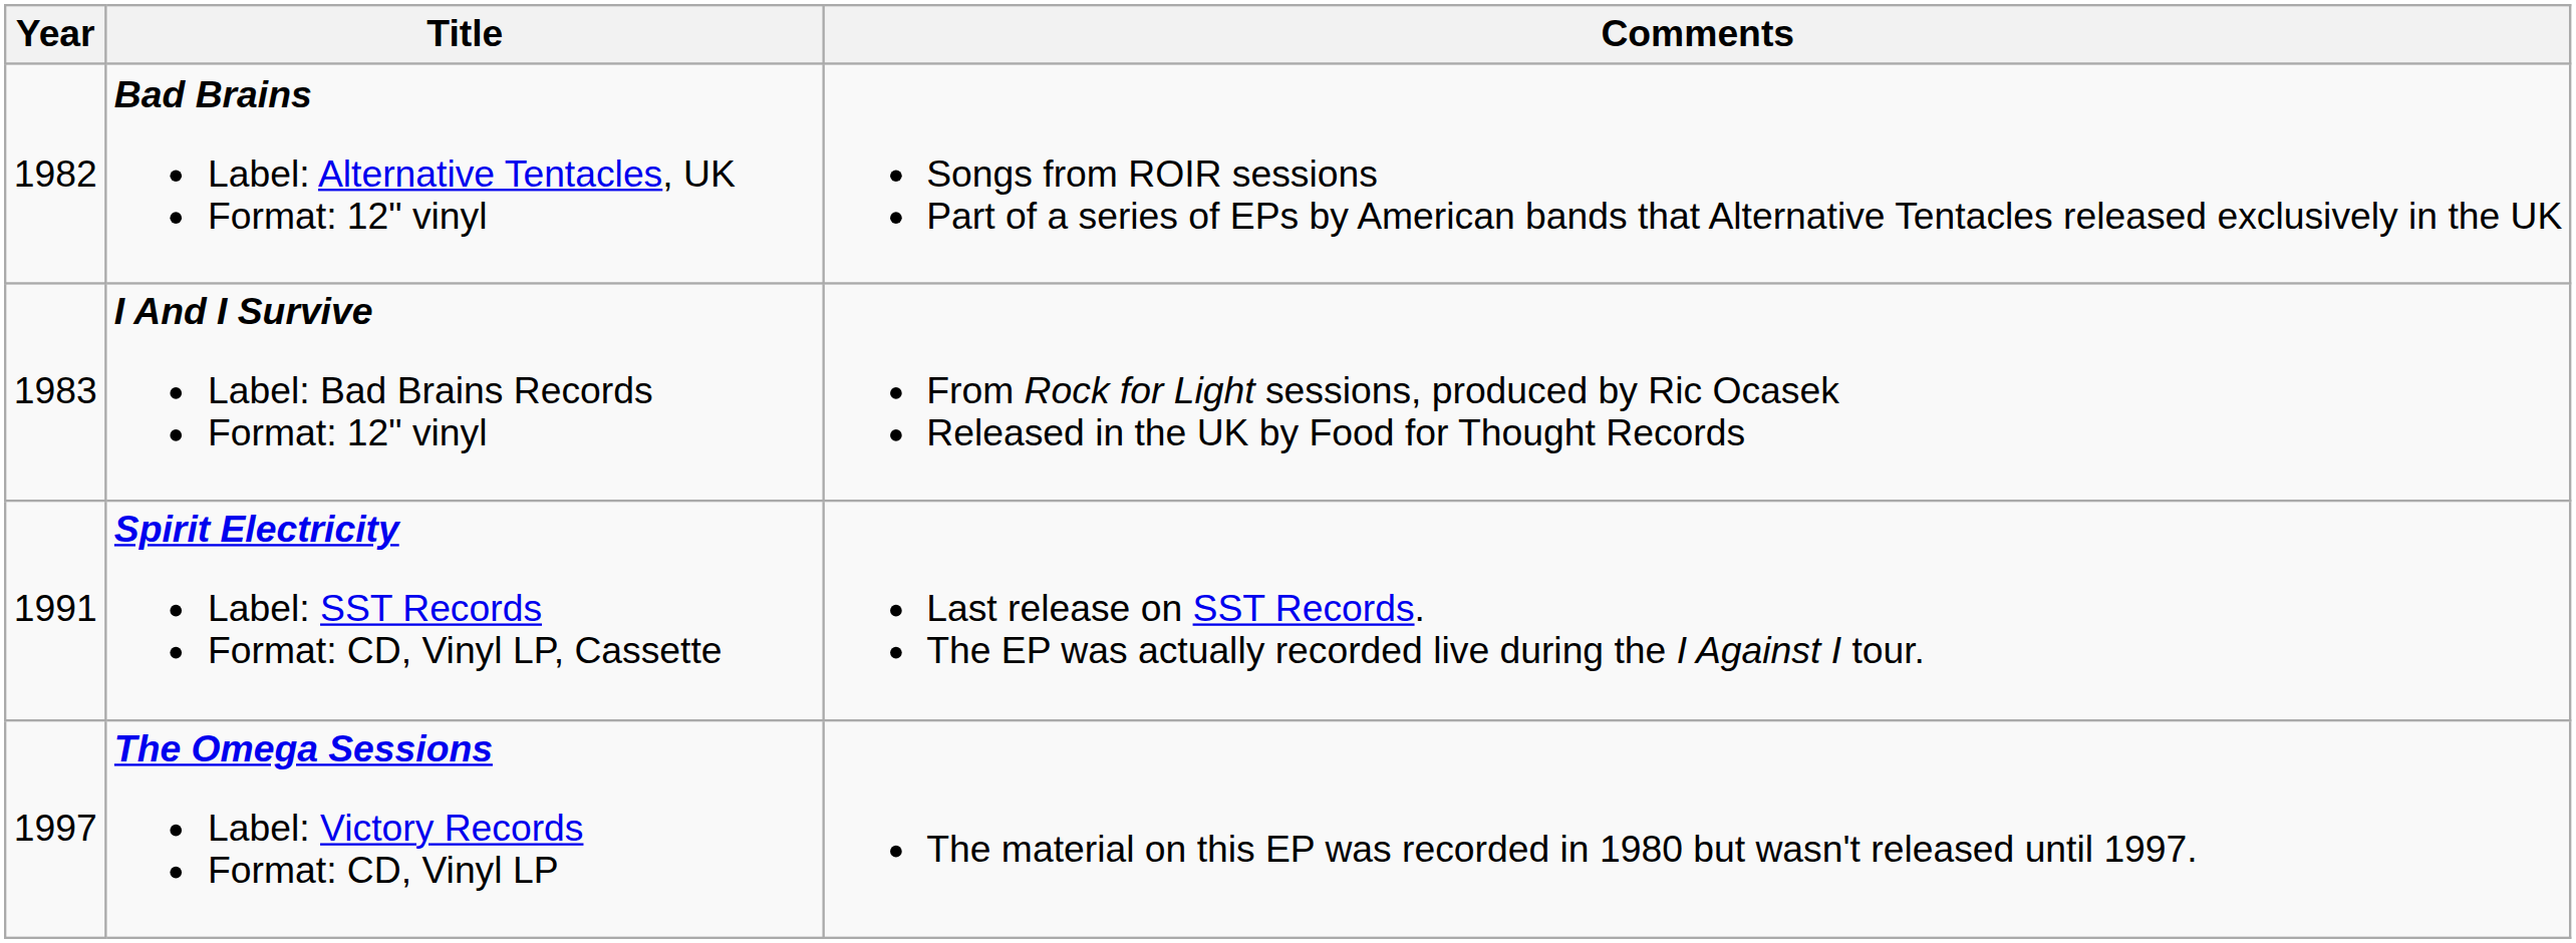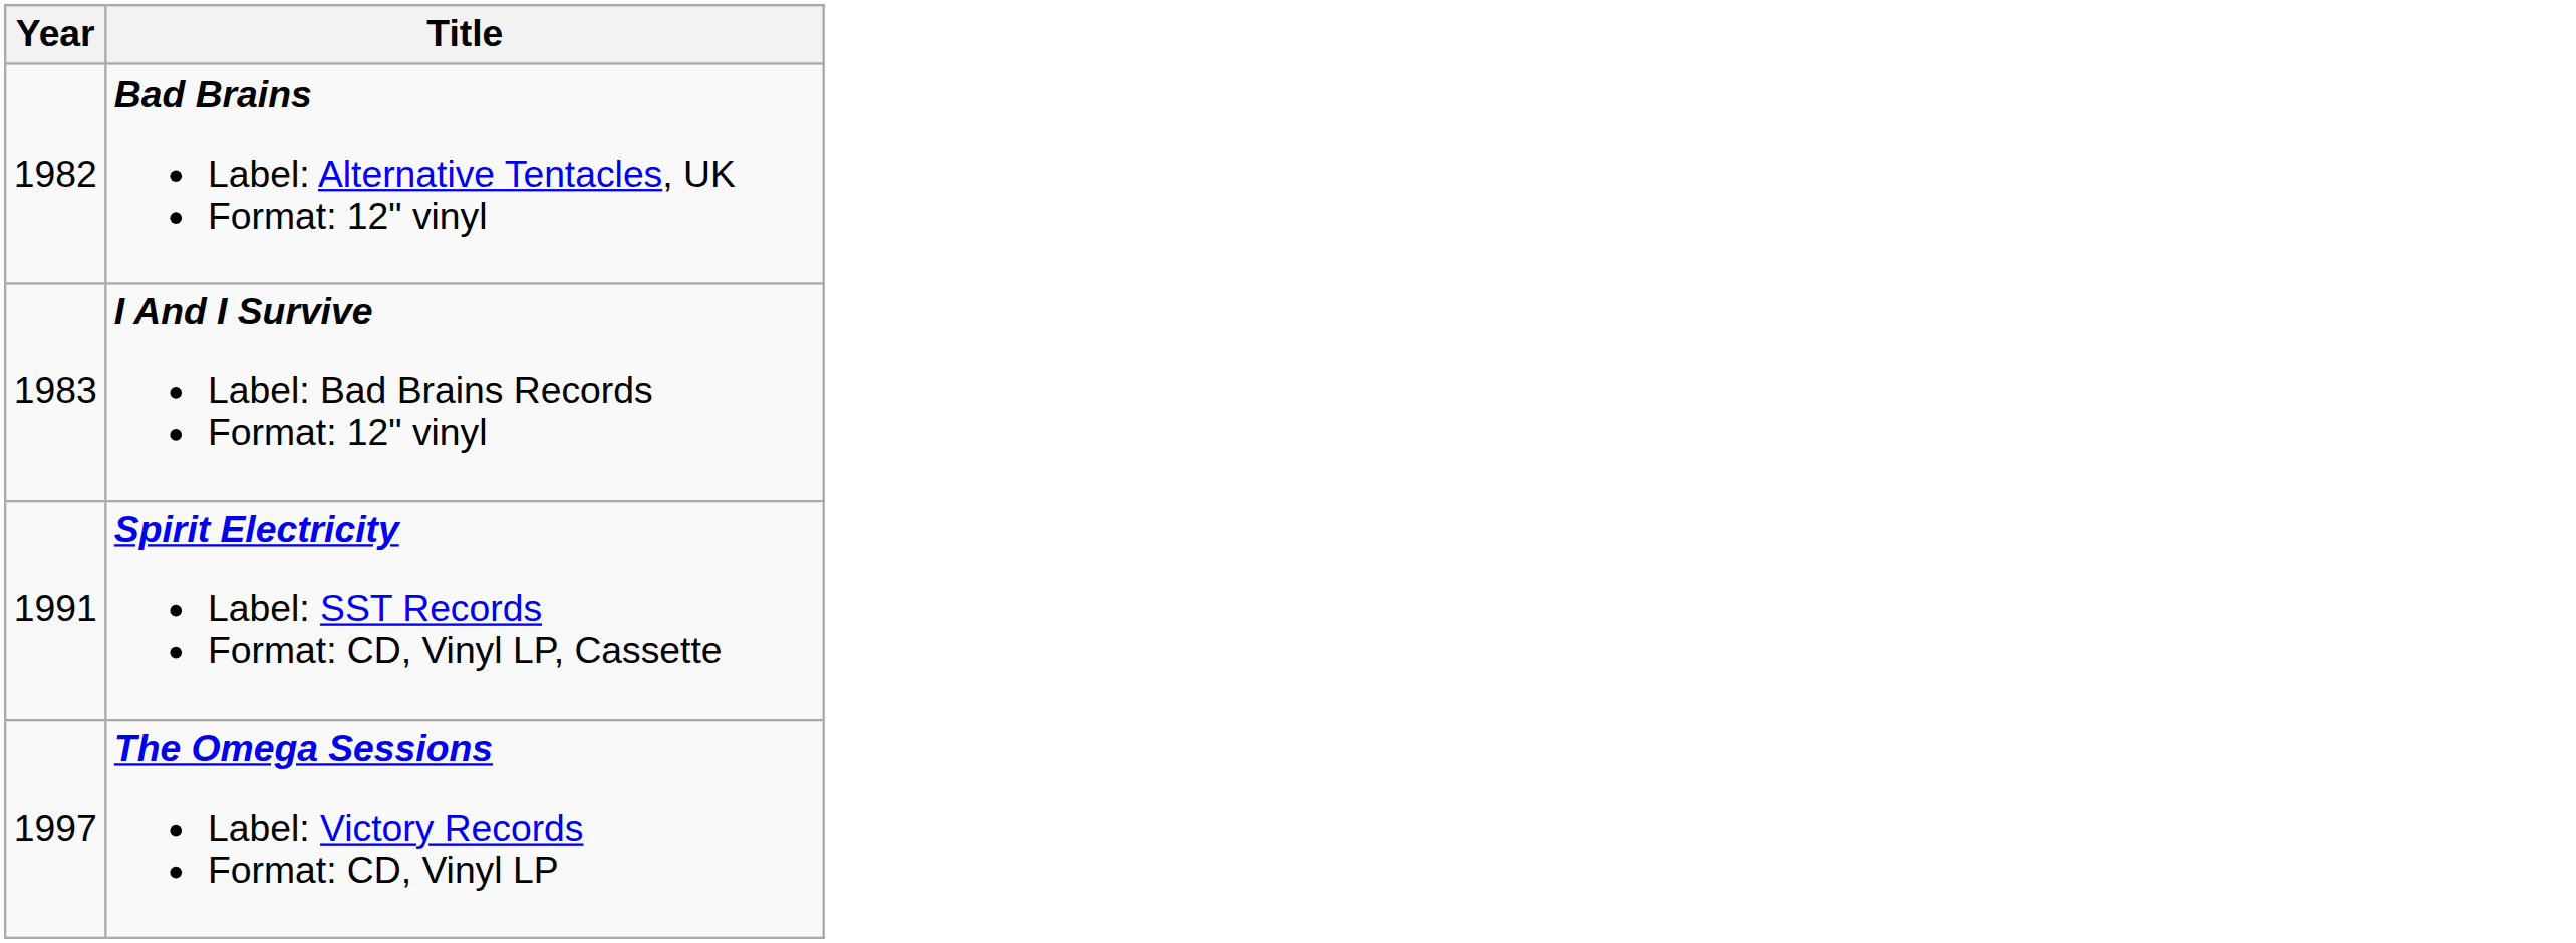- column: Comments | Songs from ROIR sessions Part of a series of EPs by American bands that Alternative Tentacles released exclusively in the UK | From Rock for Light sessions, produced by Ric Ocasek Released in the UK by Food for Thought Records | Last release on SST Records. The EP was actually recorded live during the I Against I tour. | The material on this EP was recorded in 1980 but wasn't released until 1997.
